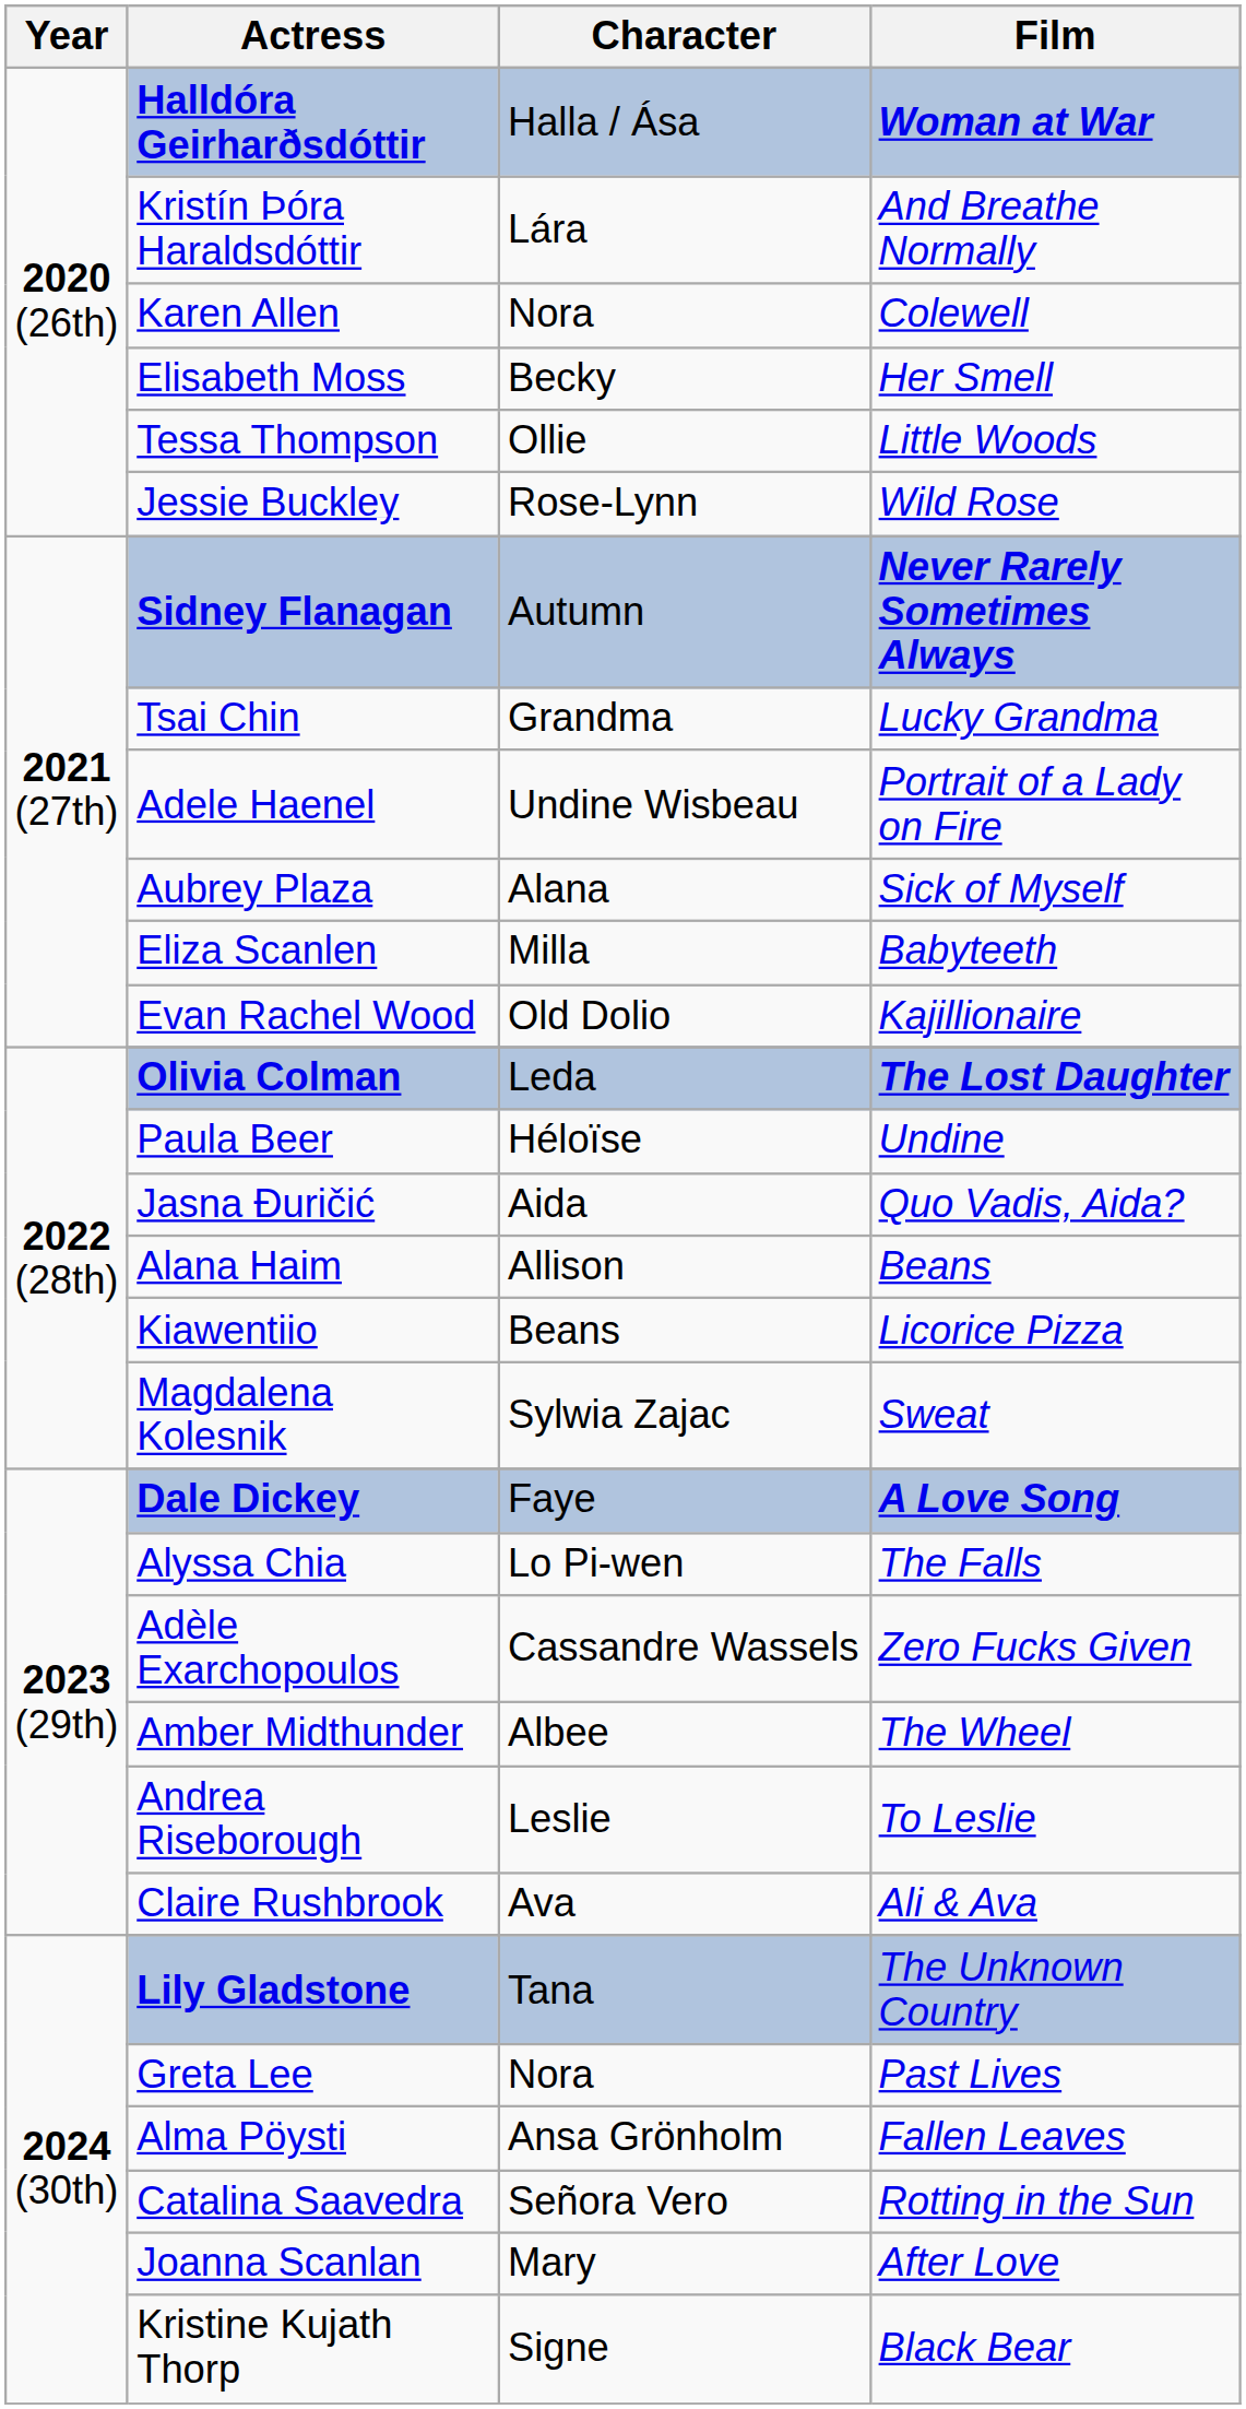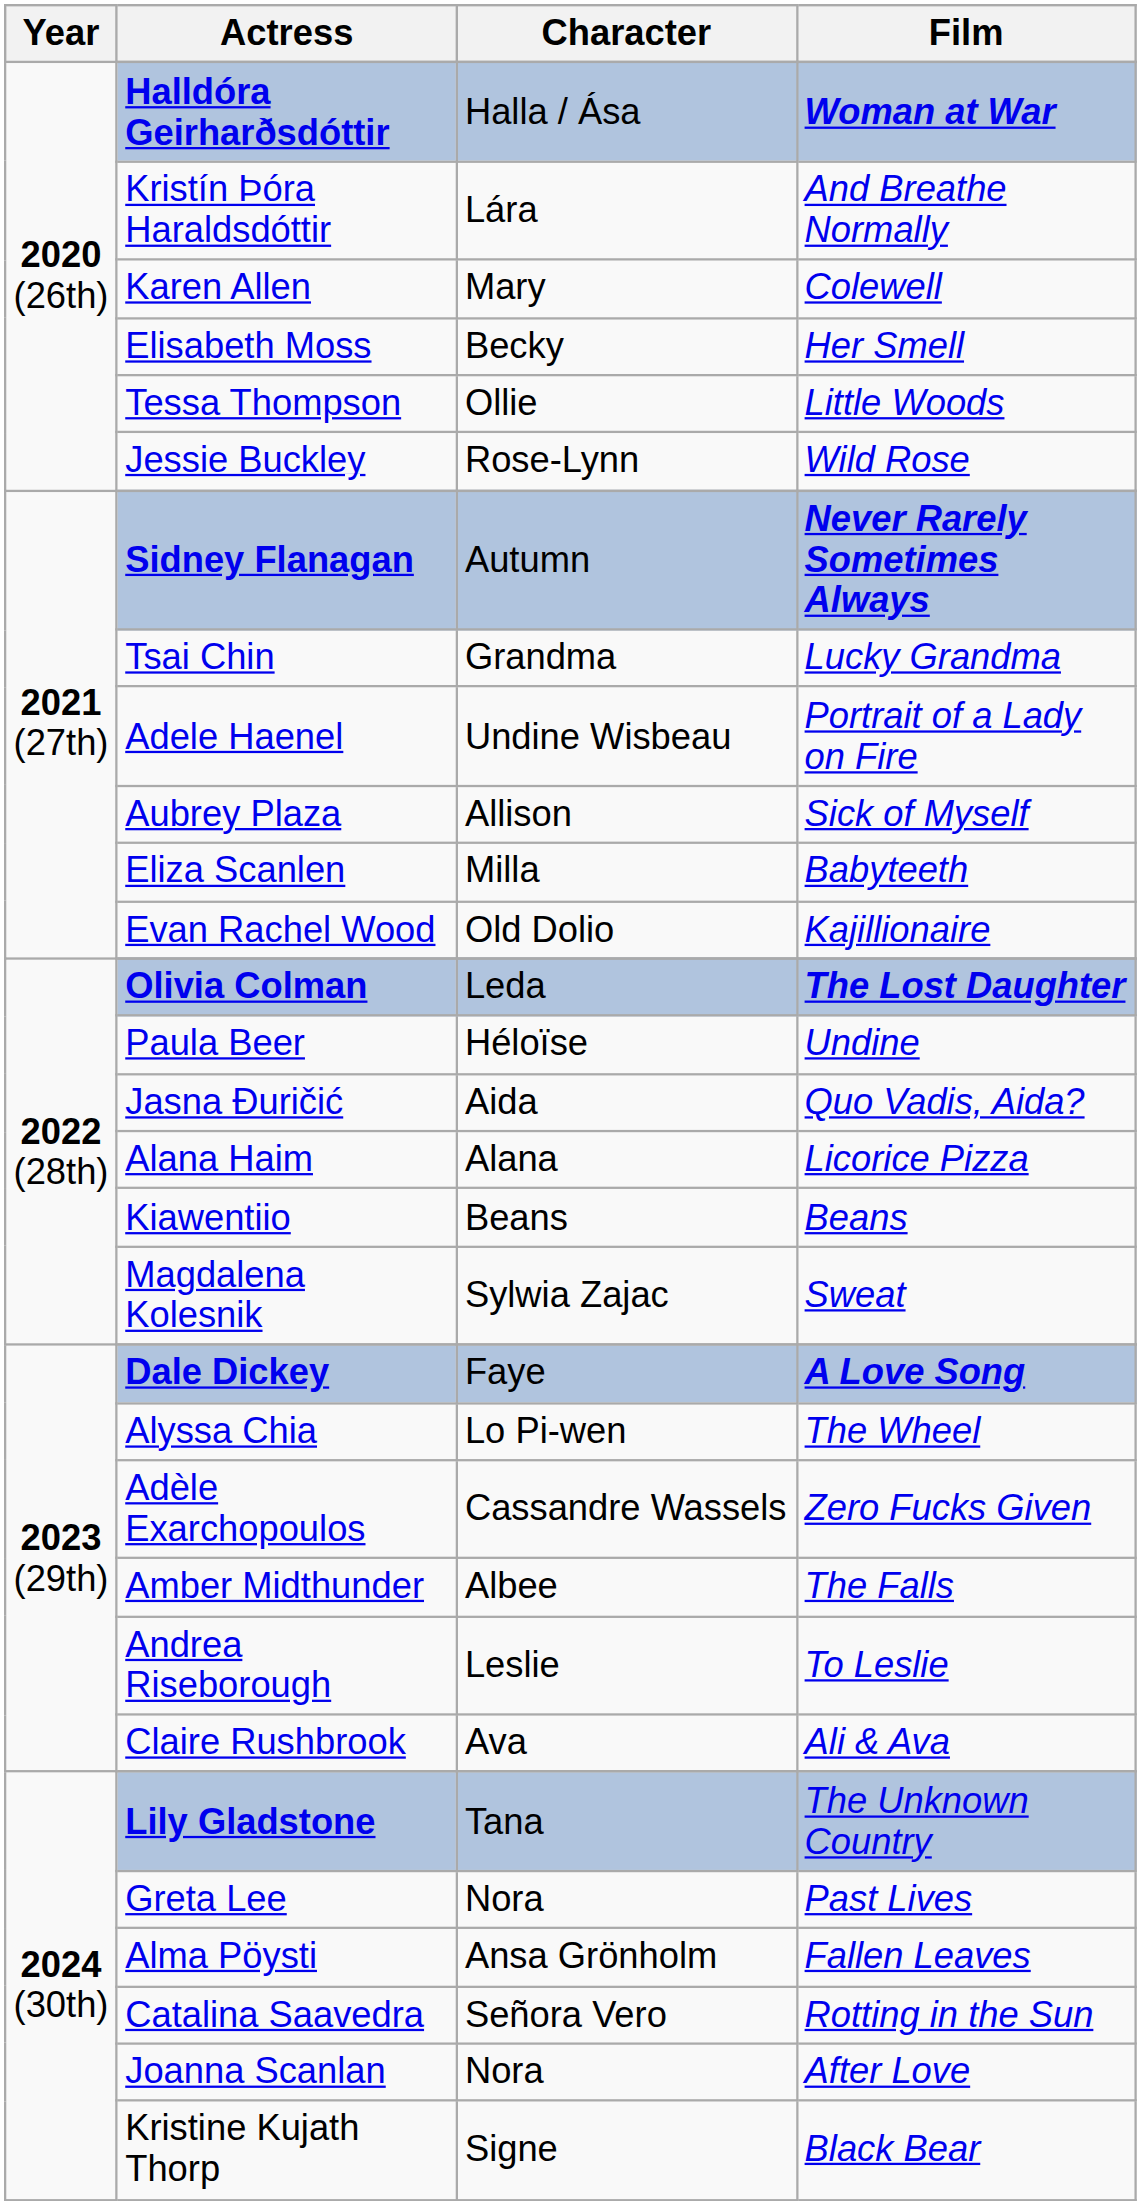Karen Allen | Character: Nora -> Mary
Aubrey Plaza | Character: Alana -> Allison
Alana Haim | Character: Allison -> Alana
Alana Haim | Film: Beans -> Licorice Pizza
Kiawentiio | Film: Licorice Pizza -> Beans
Alyssa Chia | Film: The Falls -> The Wheel
Amber Midthunder | Film: The Wheel -> The Falls
Joanna Scanlan | Character: Mary -> Nora
